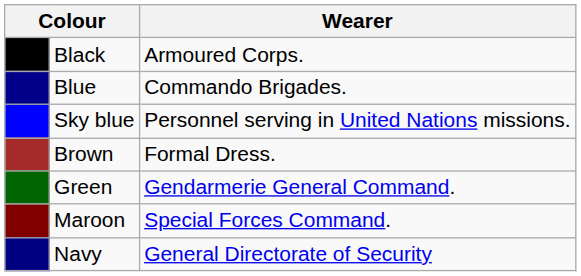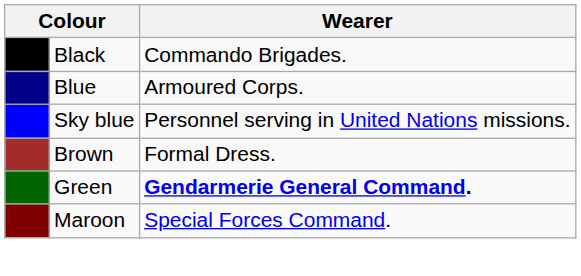Black | Wearer: Armoured Corps. -> Commando Brigades.
Blue | Wearer: Commando Brigades. -> Armoured Corps.
Green | Wearer: normal -> bold
- row: Navy | General Directorate of Security
